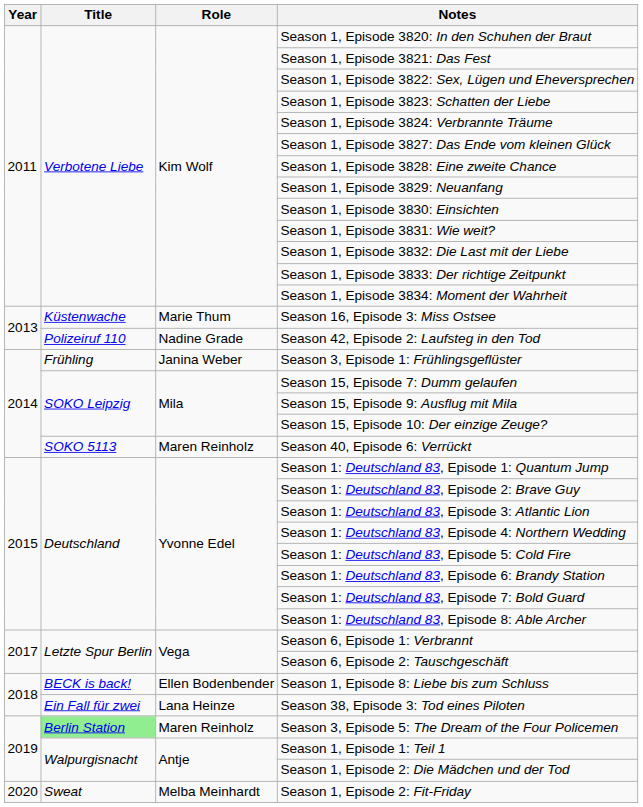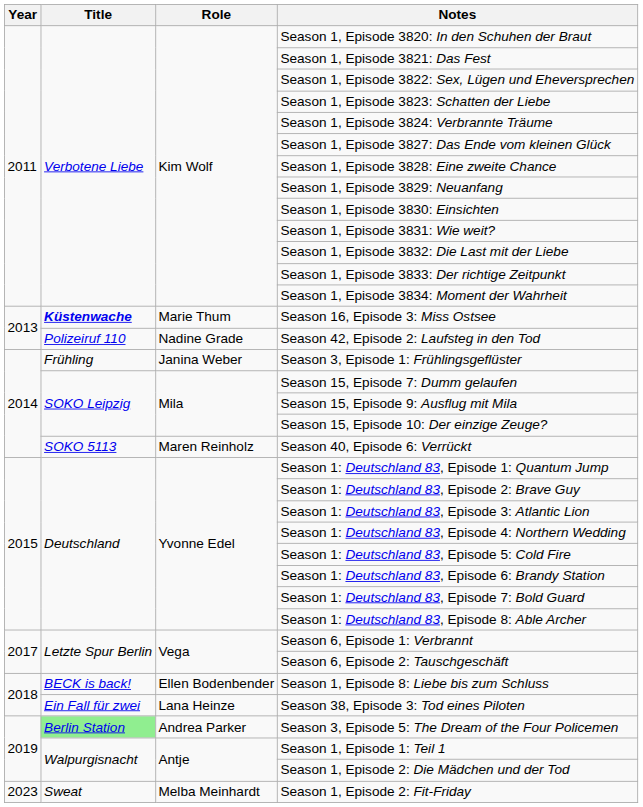Season 16, Episode 3: Miss Ostsee | Title: normal -> bold
Season 3, Episode 5: The Dream of the Four Policemen | Role: Maren Reinholz -> Andrea Parker
Season 1, Episode 2: Fit-Friday | Year: 2020 -> 2023
